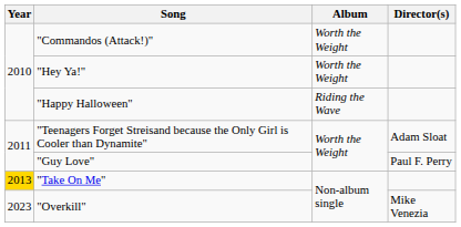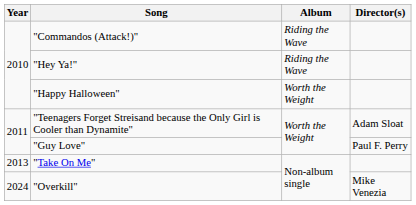"Commandos (Attack!)" | Album: Worth the Weight -> Riding the Wave
"Hey Ya!" | Album: Worth the Weight -> Riding the Wave
"Happy Halloween" | Album: Riding the Wave -> Worth the Weight
"Take On Me" | Year: gold background -> no background
"Overkill" | Year: 2023 -> 2024
